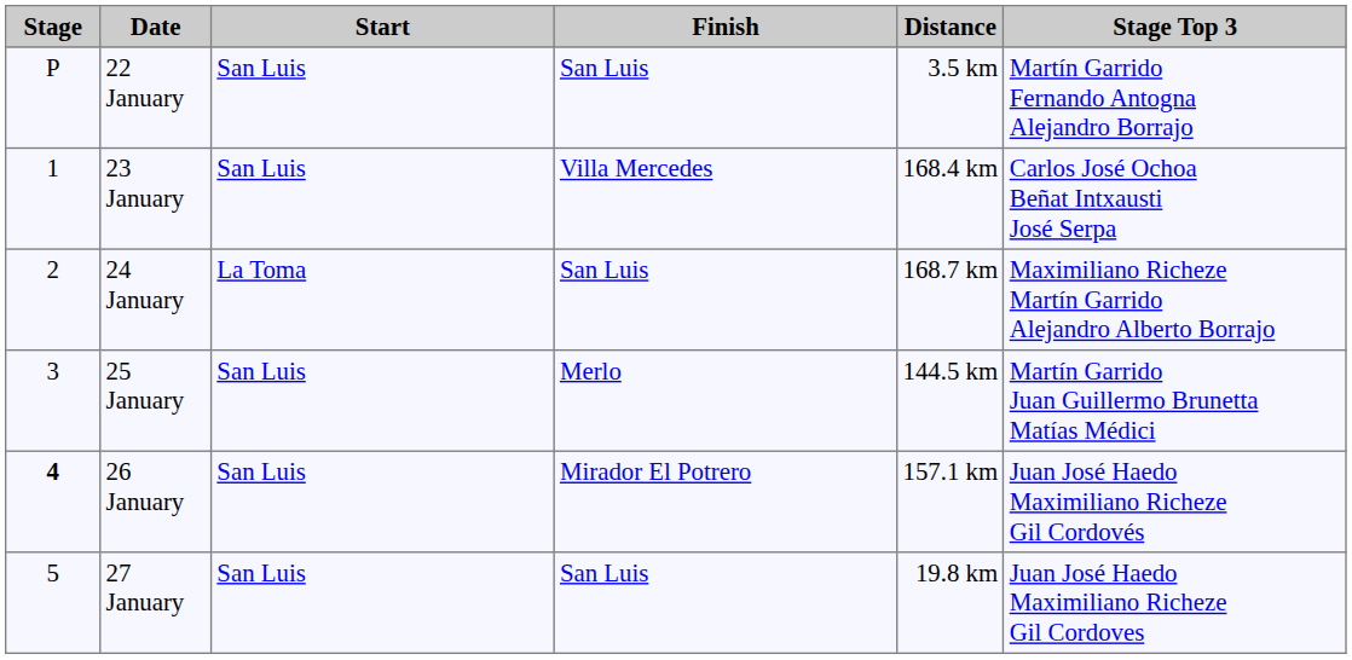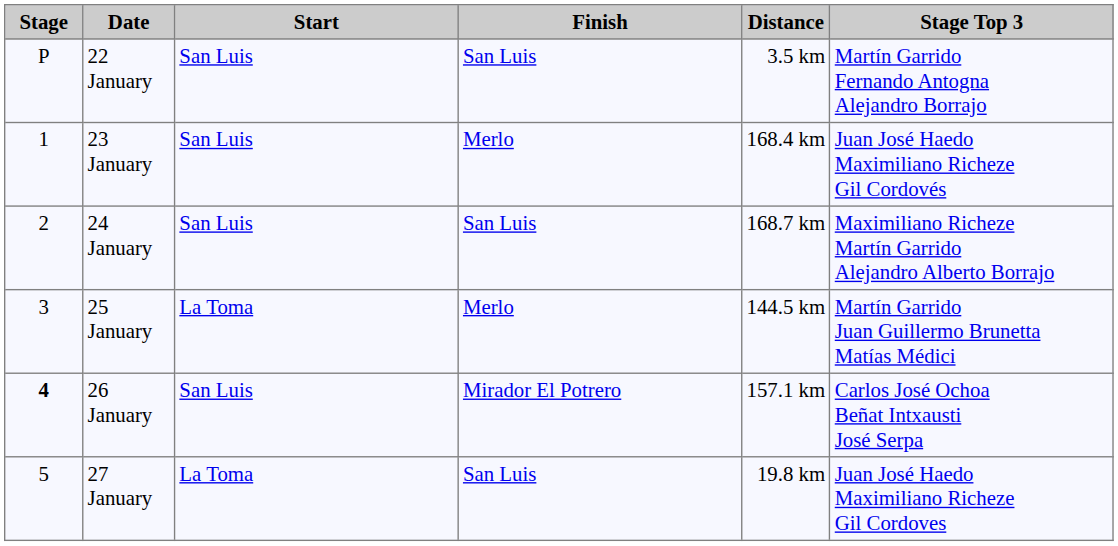23 January | Finish: Villa Mercedes -> Merlo
23 January | Stage Top 3: Carlos José Ochoa Beñat Intxausti José Serpa -> Juan José Haedo Maximiliano Richeze Gil Cordovés
24 January | Start: La Toma -> San Luis
25 January | Start: San Luis -> La Toma
26 January | Stage Top 3: Juan José Haedo Maximiliano Richeze Gil Cordovés -> Carlos José Ochoa Beñat Intxausti José Serpa
27 January | Start: San Luis -> La Toma
